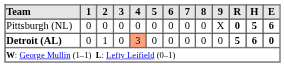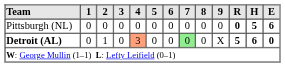Pittsburgh (NL) | 9: X -> 0
Detroit (AL) | 7: no background -> lightgreen background
Detroit (AL) | 9: 0 -> X
